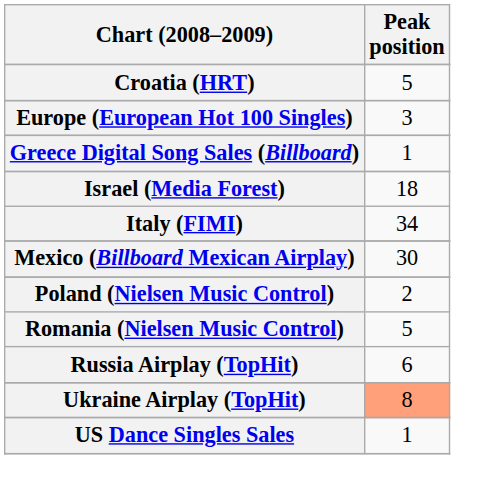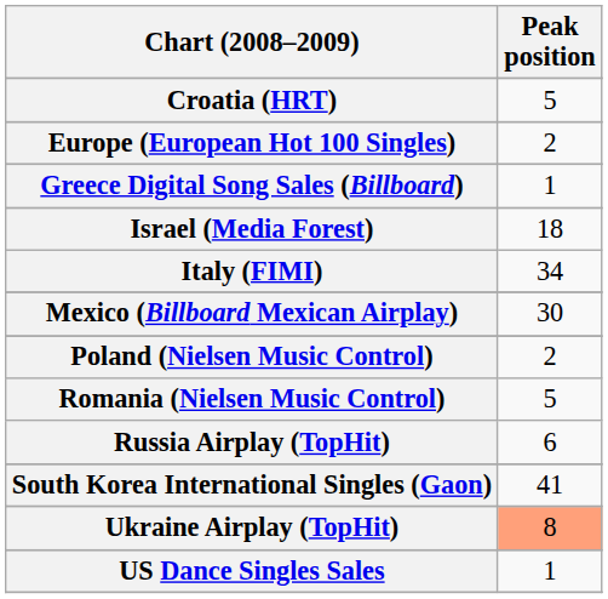Europe (European Hot 100 Singles) | Peak position: 3 -> 2
+ row: South Korea International Singles (Gaon) | 41
